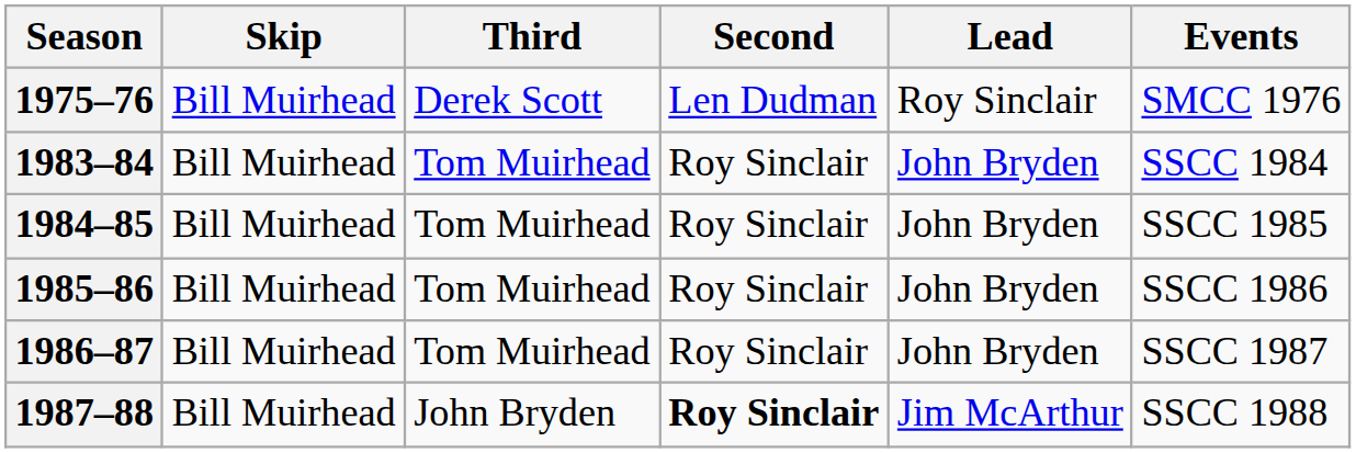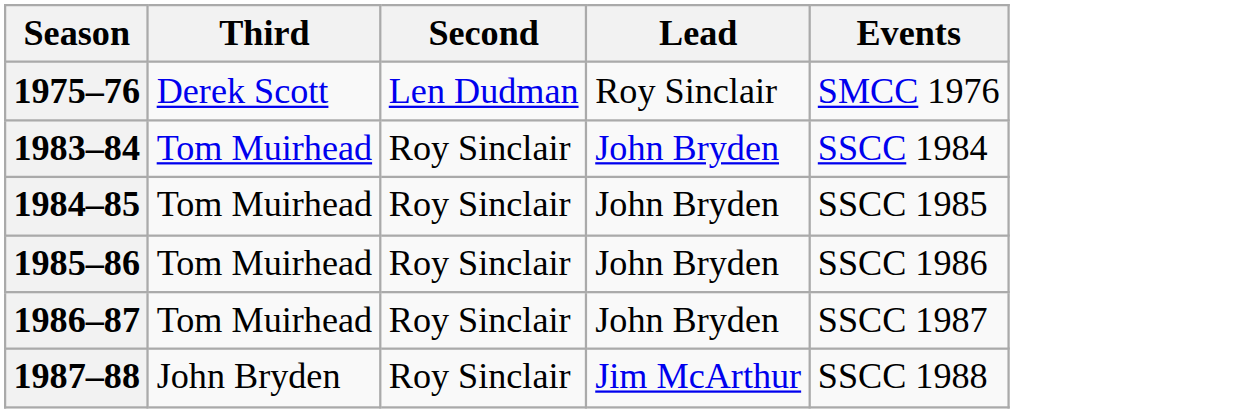- column: Skip | Bill Muirhead | Bill Muirhead | Bill Muirhead | Bill Muirhead | Bill Muirhead | Bill Muirhead
1987–88 | Second: bold -> normal
